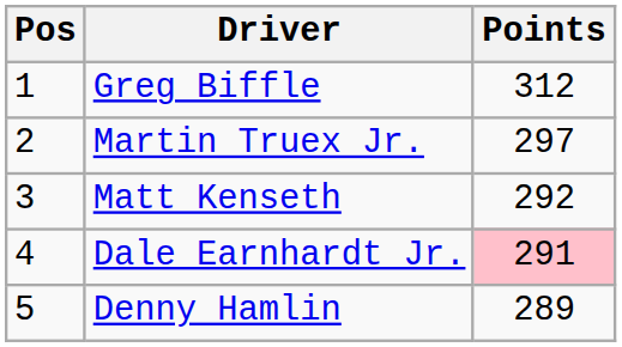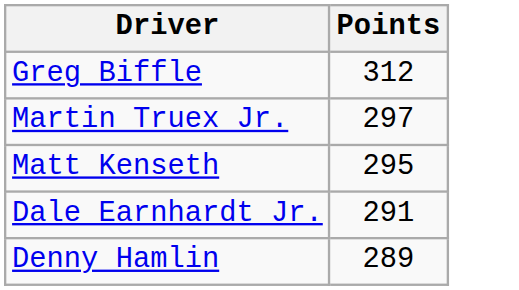- column: Pos | 1 | 2 | 3 | 4 | 5
Matt Kenseth | Points: 292 -> 295
Dale Earnhardt Jr. | Points: pink background -> no background
